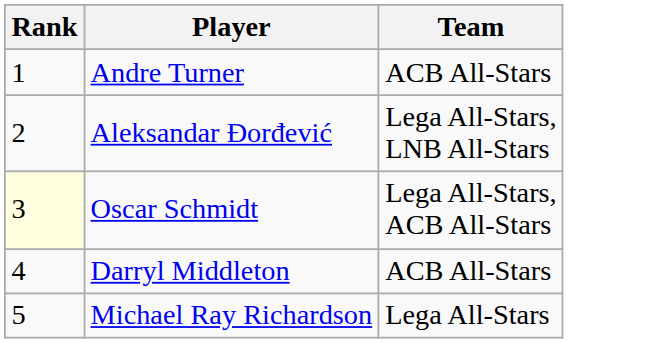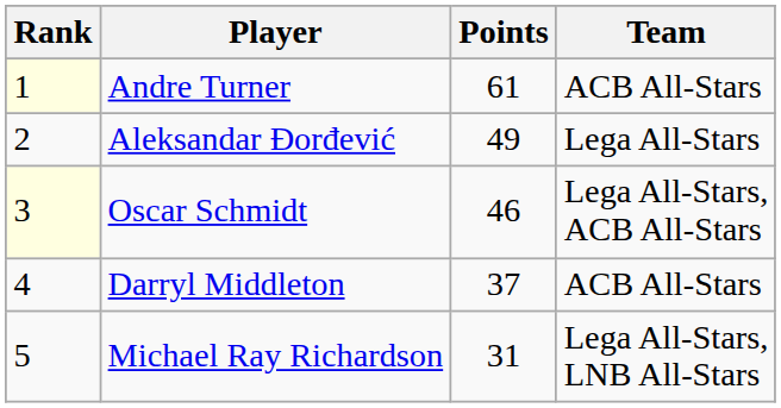+ column: Points | 61 | 49 | 46 | 37 | 31
Andre Turner | Rank: no background -> lightyellow background
Aleksandar Đorđević | Team: Lega All-Stars, LNB All-Stars -> Lega All-Stars
Michael Ray Richardson | Team: Lega All-Stars -> Lega All-Stars, LNB All-Stars
